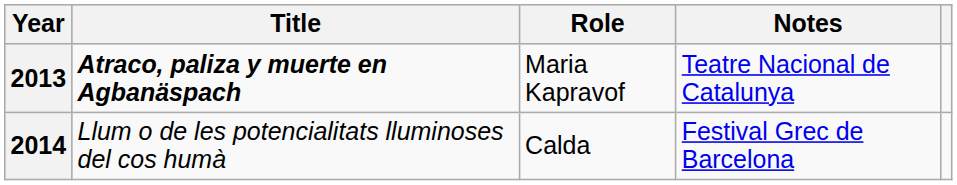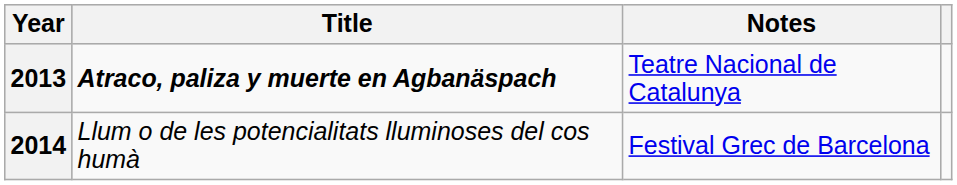- column: Role | Maria Kapravof | Calda
